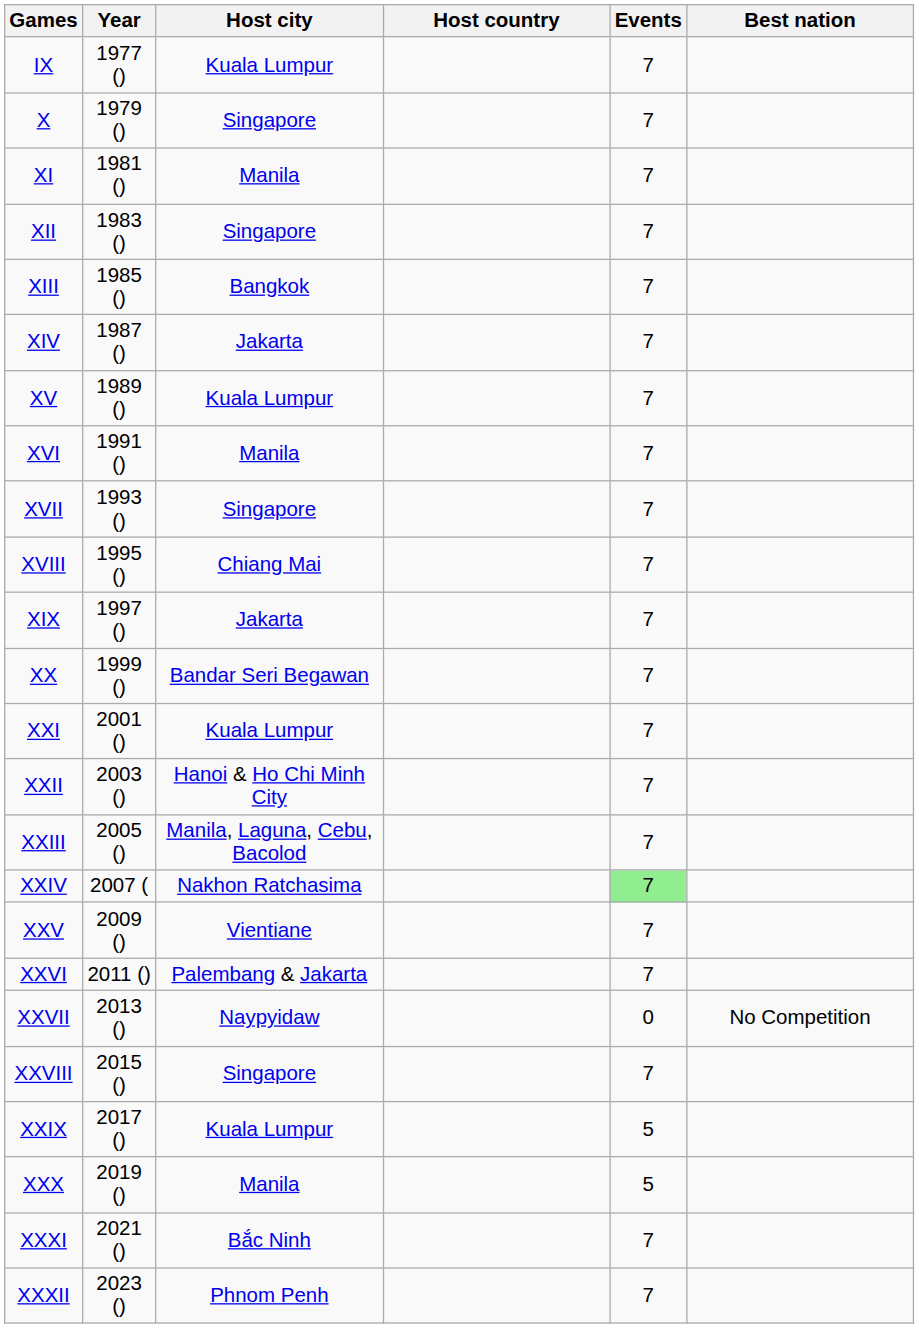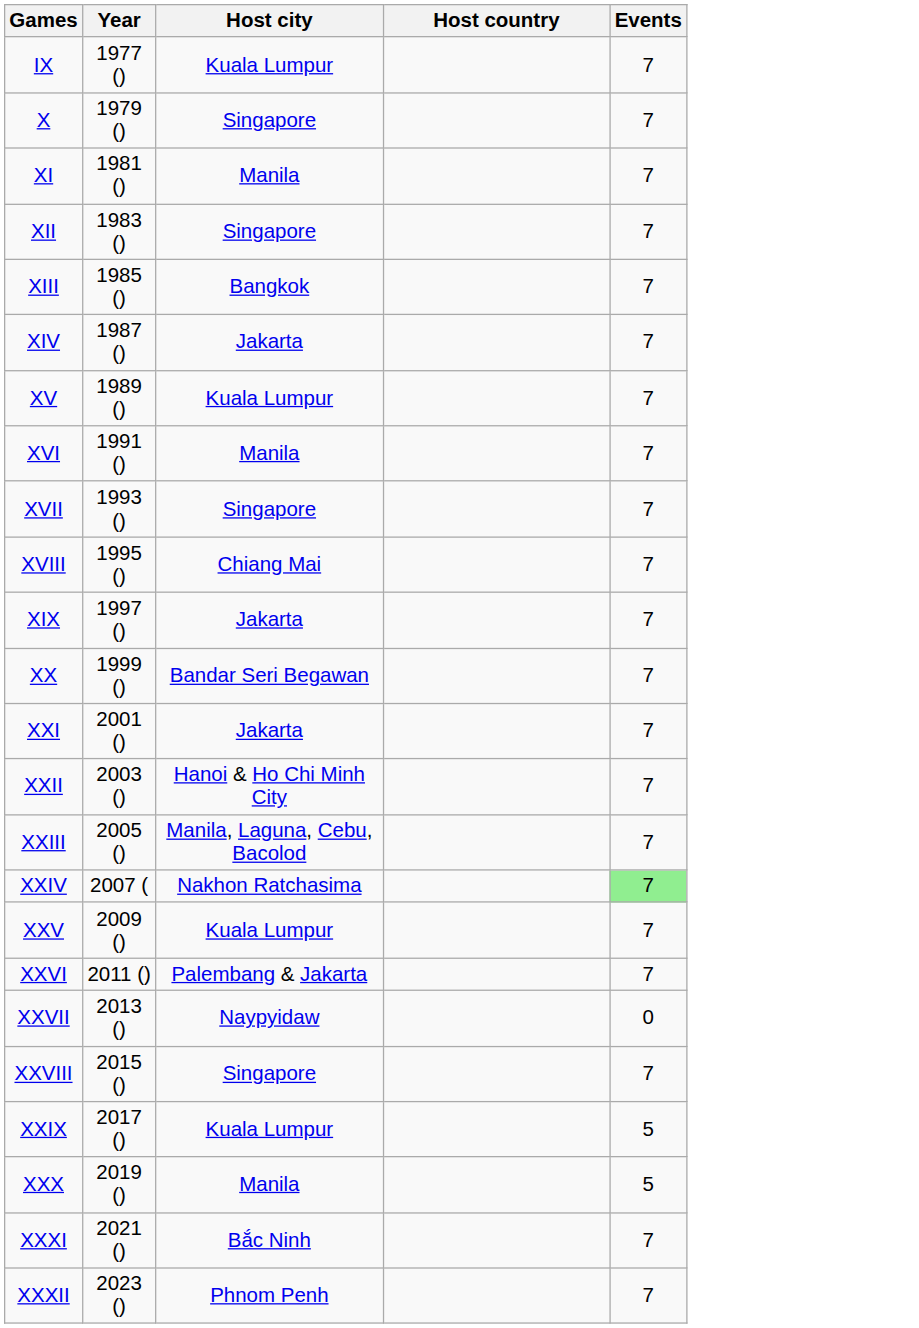- column: Best nation | No Competition
XXI | Host city: Kuala Lumpur -> Jakarta
XXV | Host city: Vientiane -> Kuala Lumpur
